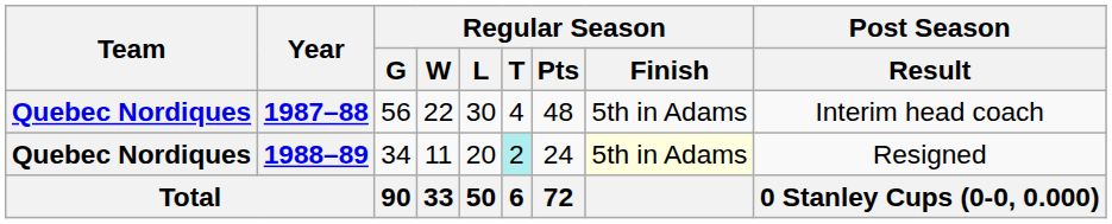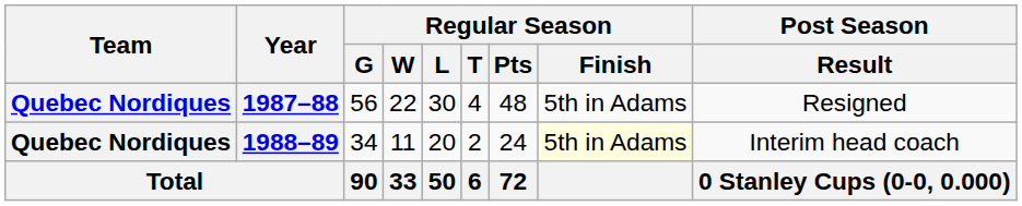1987–88 | Post Season / Result: Interim head coach -> Resigned
1988–89 | Regular Season / T: paleturquoise background -> no background
1988–89 | Post Season / Result: Resigned -> Interim head coach
